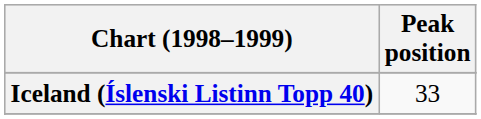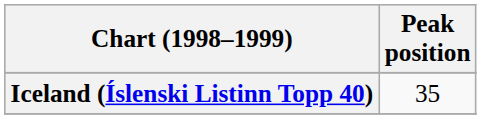Iceland (Íslenski Listinn Topp 40) | Peak position: 33 -> 35
